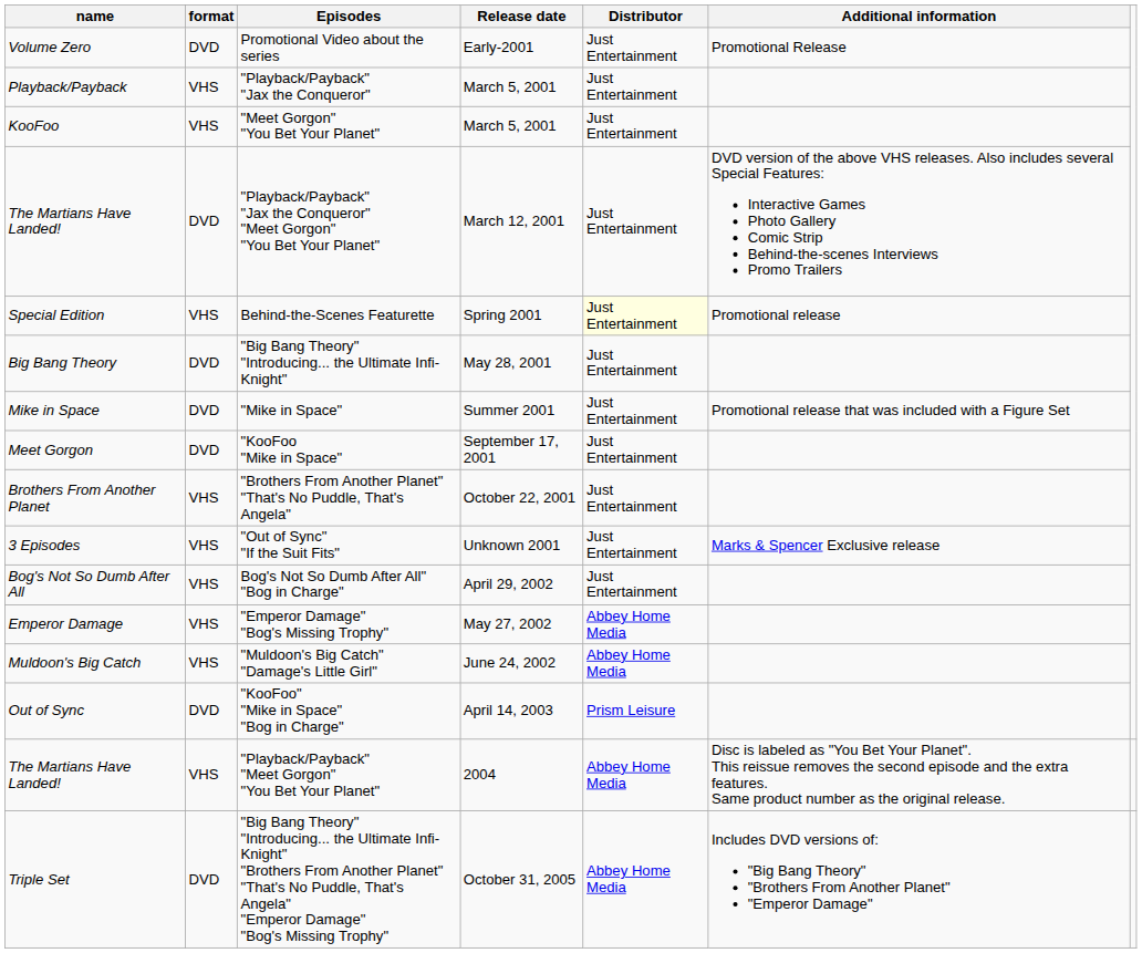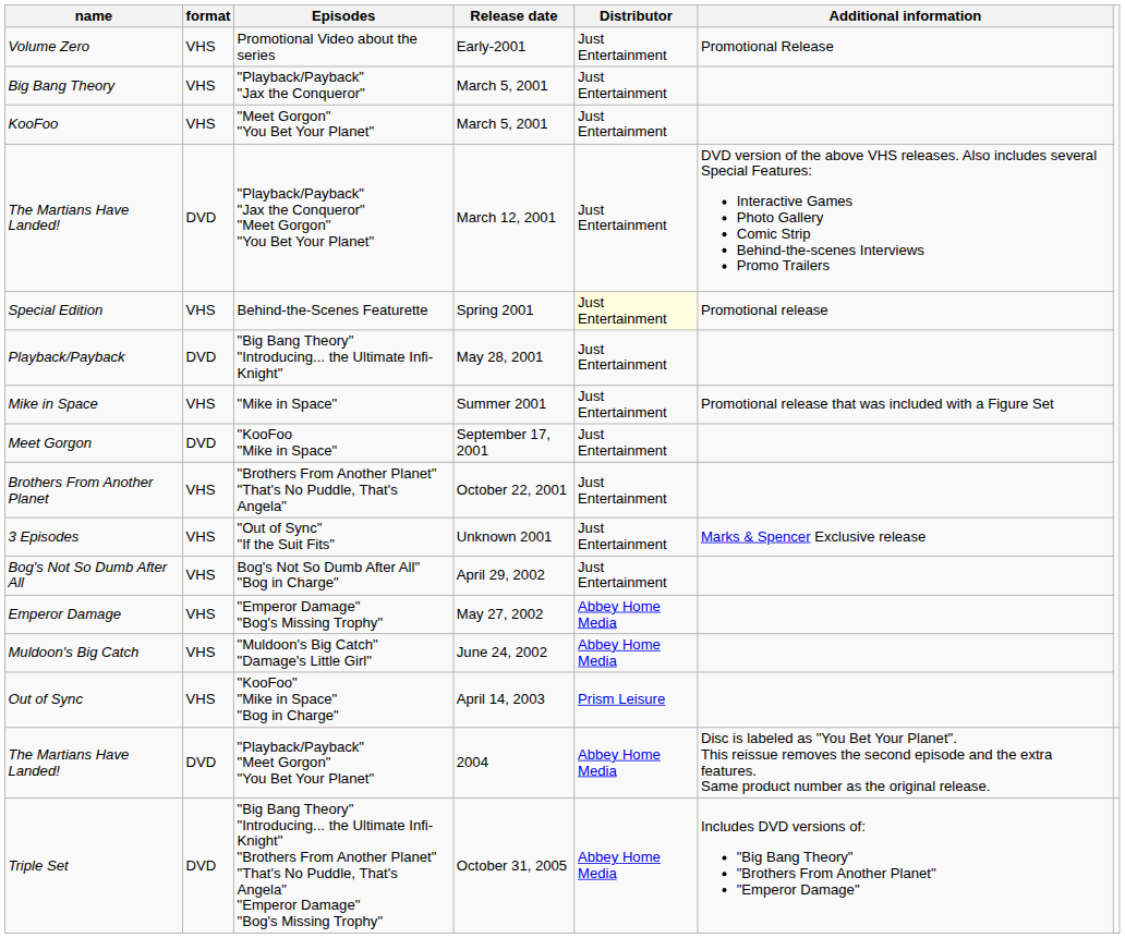Promotional Video about the series | format: DVD -> VHS
"Playback/Payback" "Jax the Conqueror" | name: Playback/Payback -> Big Bang Theory
"Big Bang Theory" "Introducing... the Ultimate Infi-Knight" | name: Big Bang Theory -> Playback/Payback
"Mike in Space" | format: DVD -> VHS
"KooFoo" "Mike in Space" "Bog in Charge" | format: DVD -> VHS
"Playback/Payback" "Meet Gorgon" "You Bet Your Planet" | format: VHS -> DVD
